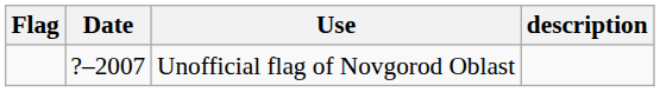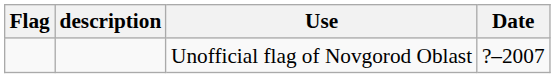columns swapped: Date <-> description
